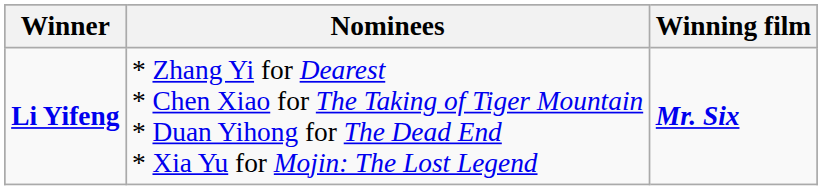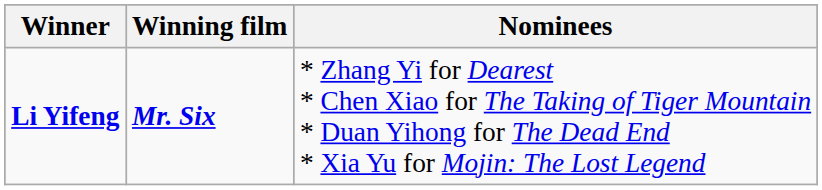columns swapped: Winning film <-> Nominees
